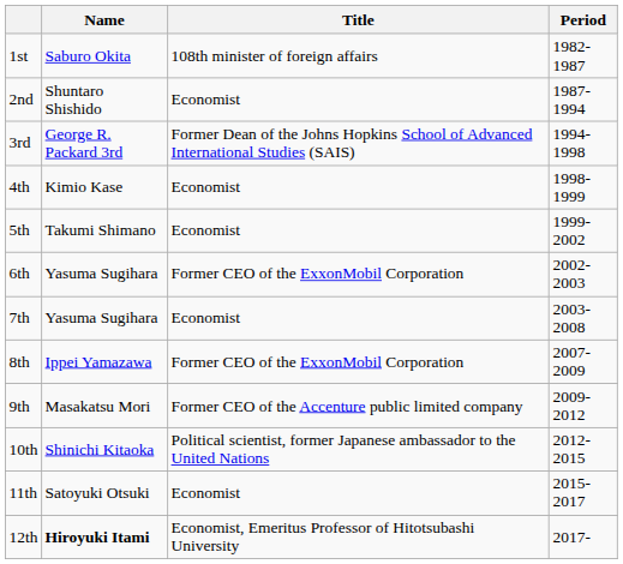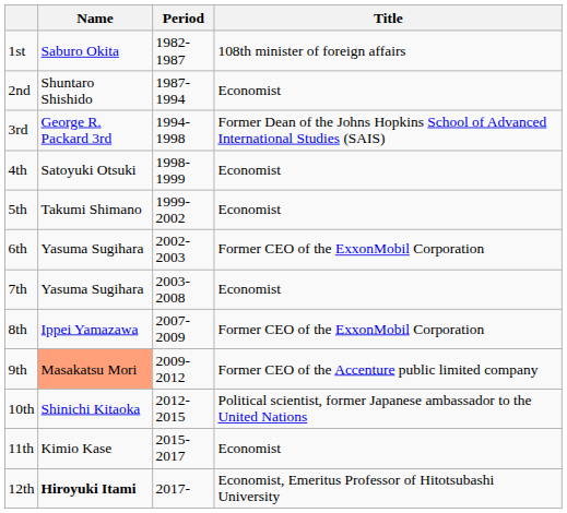columns swapped: Period <-> Title
4th | Name: Kimio Kase -> Satoyuki Otsuki
9th | Name: no background -> lightsalmon background
11th | Name: Satoyuki Otsuki -> Kimio Kase
